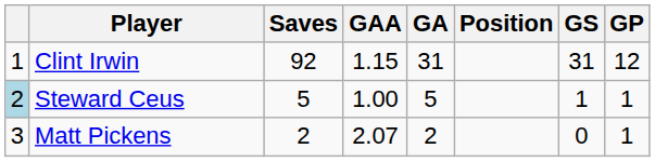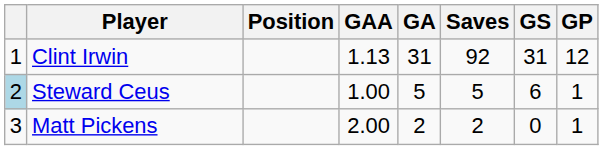columns swapped: Position <-> Saves
Clint Irwin | GAA: 1.15 -> 1.13
Steward Ceus | GS: 1 -> 6
Matt Pickens | GAA: 2.07 -> 2.00
